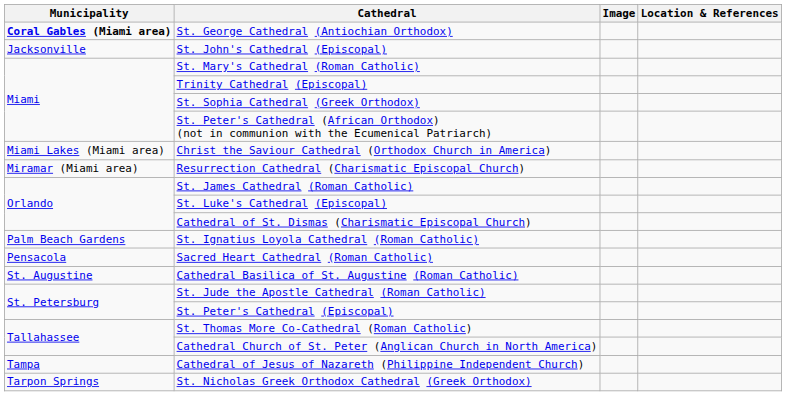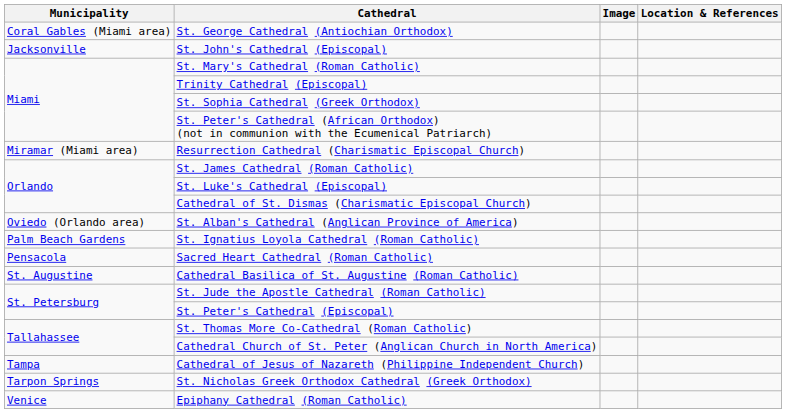St. George Cathedral (Antiochian Orthodox) | Municipality: bold -> normal
- row: Miami Lakes (Miami area) | Christ the Saviour Cathedral (Orthodox Church in America)
+ row: Oviedo (Orlando area) | St. Alban's Cathedral (Anglican Province of America)
+ row: Venice | Epiphany Cathedral (Roman Catholic)
